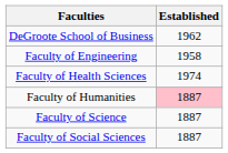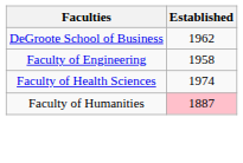- row: Faculty of Science | 1887
- row: Faculty of Social Sciences | 1887
